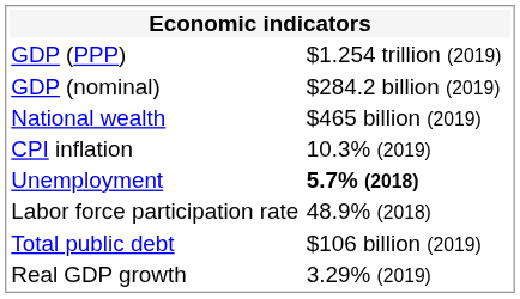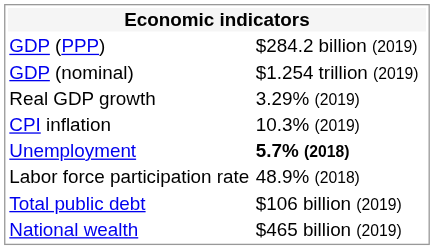GDP (PPP) | column 2: $1.254 trillion (2019) -> $284.2 billion (2019)
GDP (nominal) | column 2: $284.2 billion (2019) -> $1.254 trillion (2019)
rows swapped: Real GDP growth <-> National wealth
